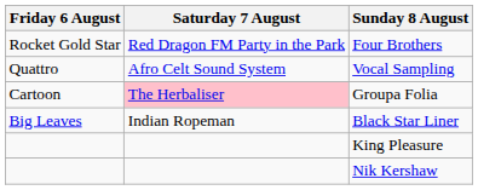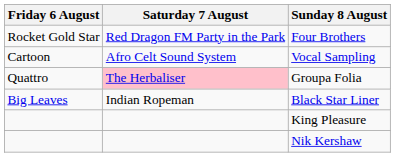Vocal Sampling | Friday 6 August: Quattro -> Cartoon
Groupa Folia | Friday 6 August: Cartoon -> Quattro
